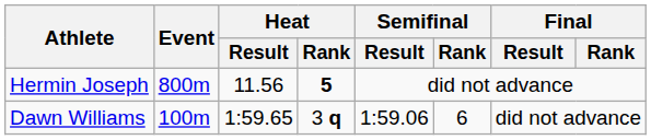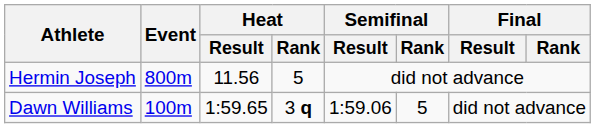Hermin Joseph | Heat / Rank: bold -> normal
Dawn Williams | Semifinal / Rank: 6 -> 5
